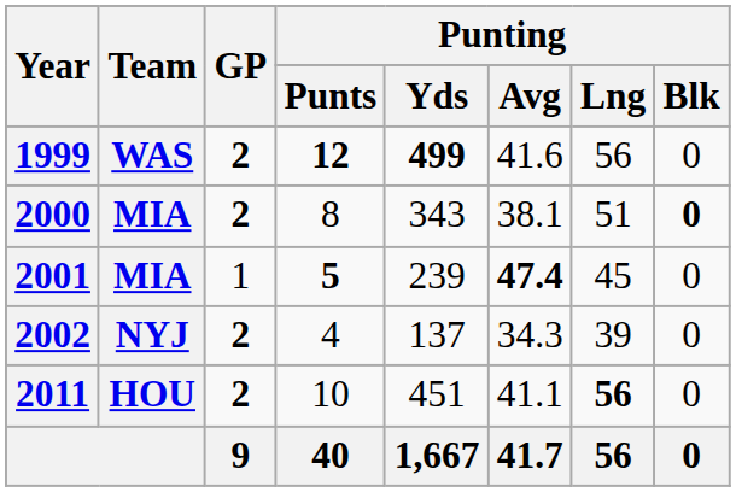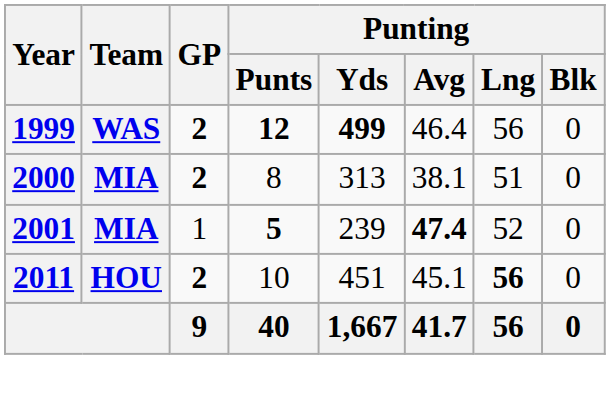1999 | Punting / Avg: 41.6 -> 46.4
2000 | Punting / Yds: 343 -> 313
2000 | Punting / Blk: bold -> normal
2001 | Punting / Lng: 45 -> 52
- row: 2002 | NYJ | 2 | 4 | 137 | 34.3 | 39 | 0
2011 | Punting / Avg: 41.1 -> 45.1
